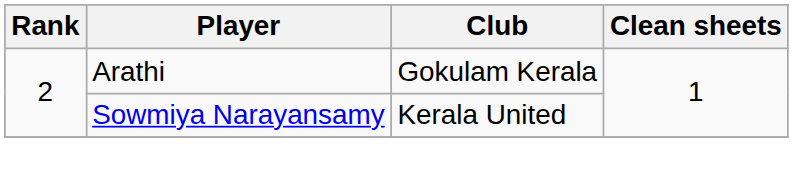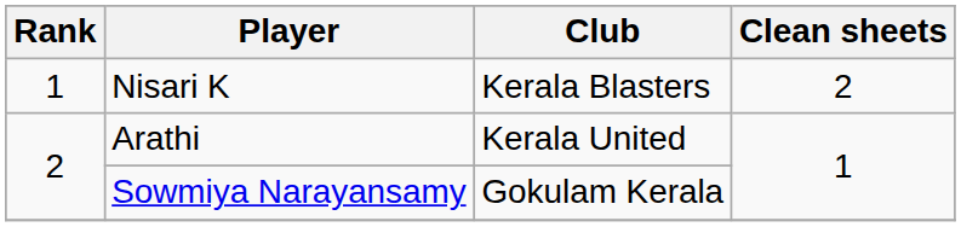+ row: 1 | Nisari K | Kerala Blasters | 2
Arathi | Club: Gokulam Kerala -> Kerala United
Sowmiya Narayansamy | Club: Kerala United -> Gokulam Kerala
